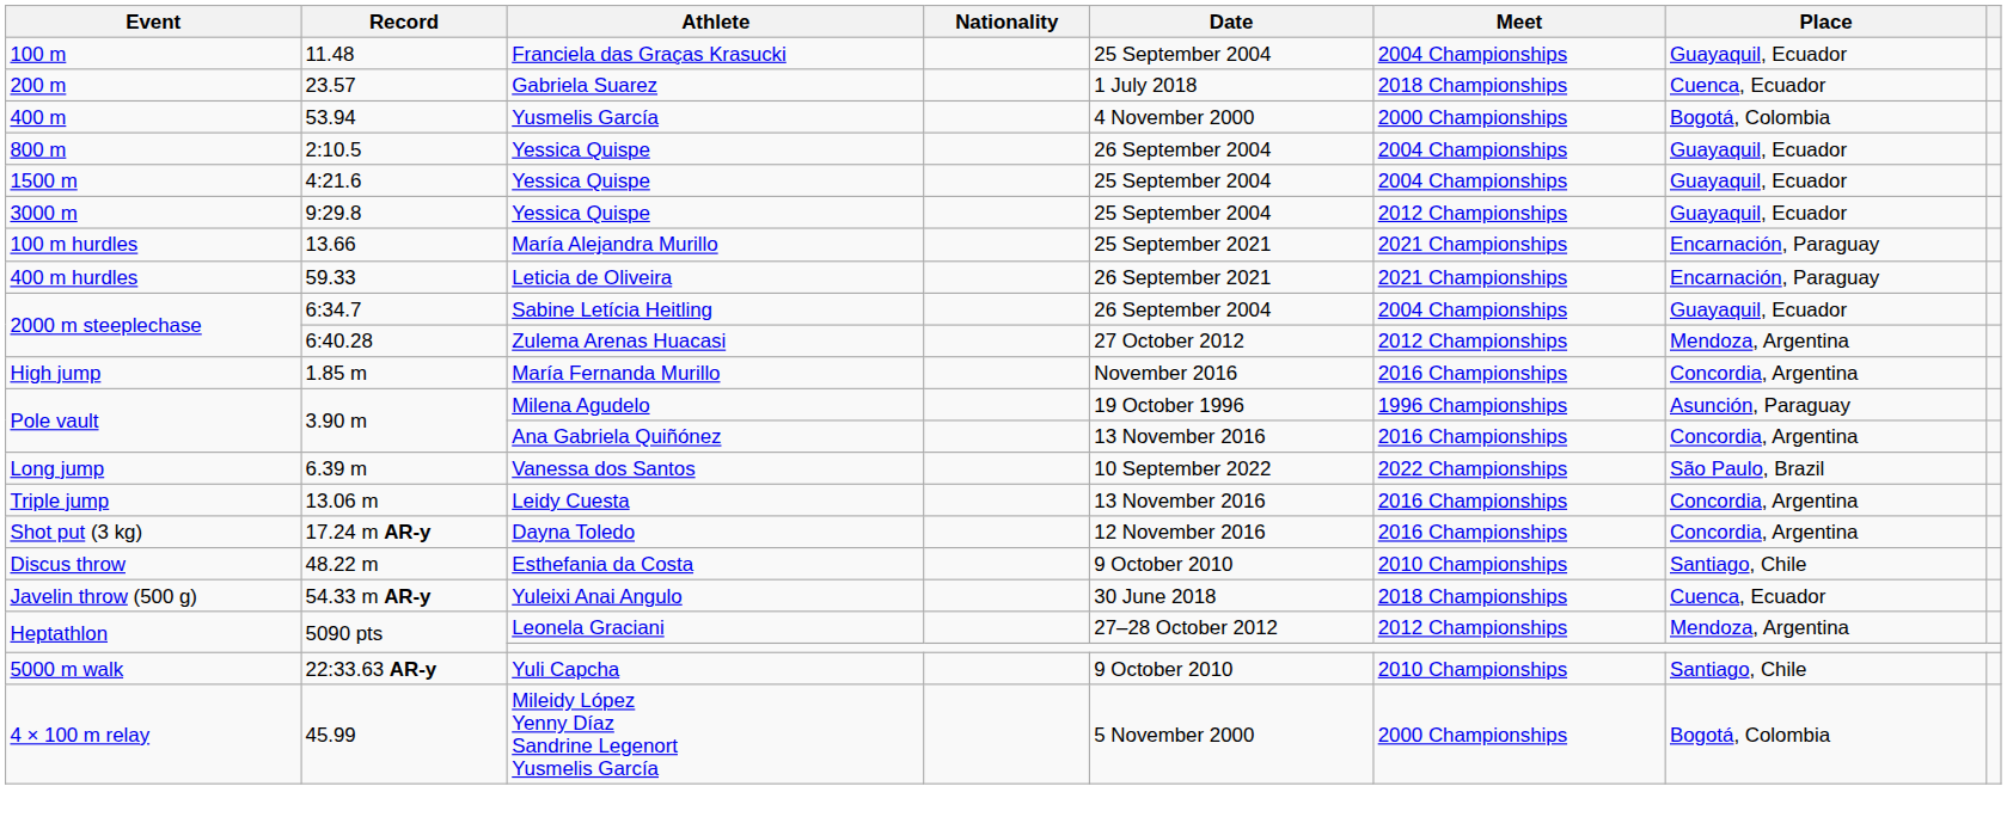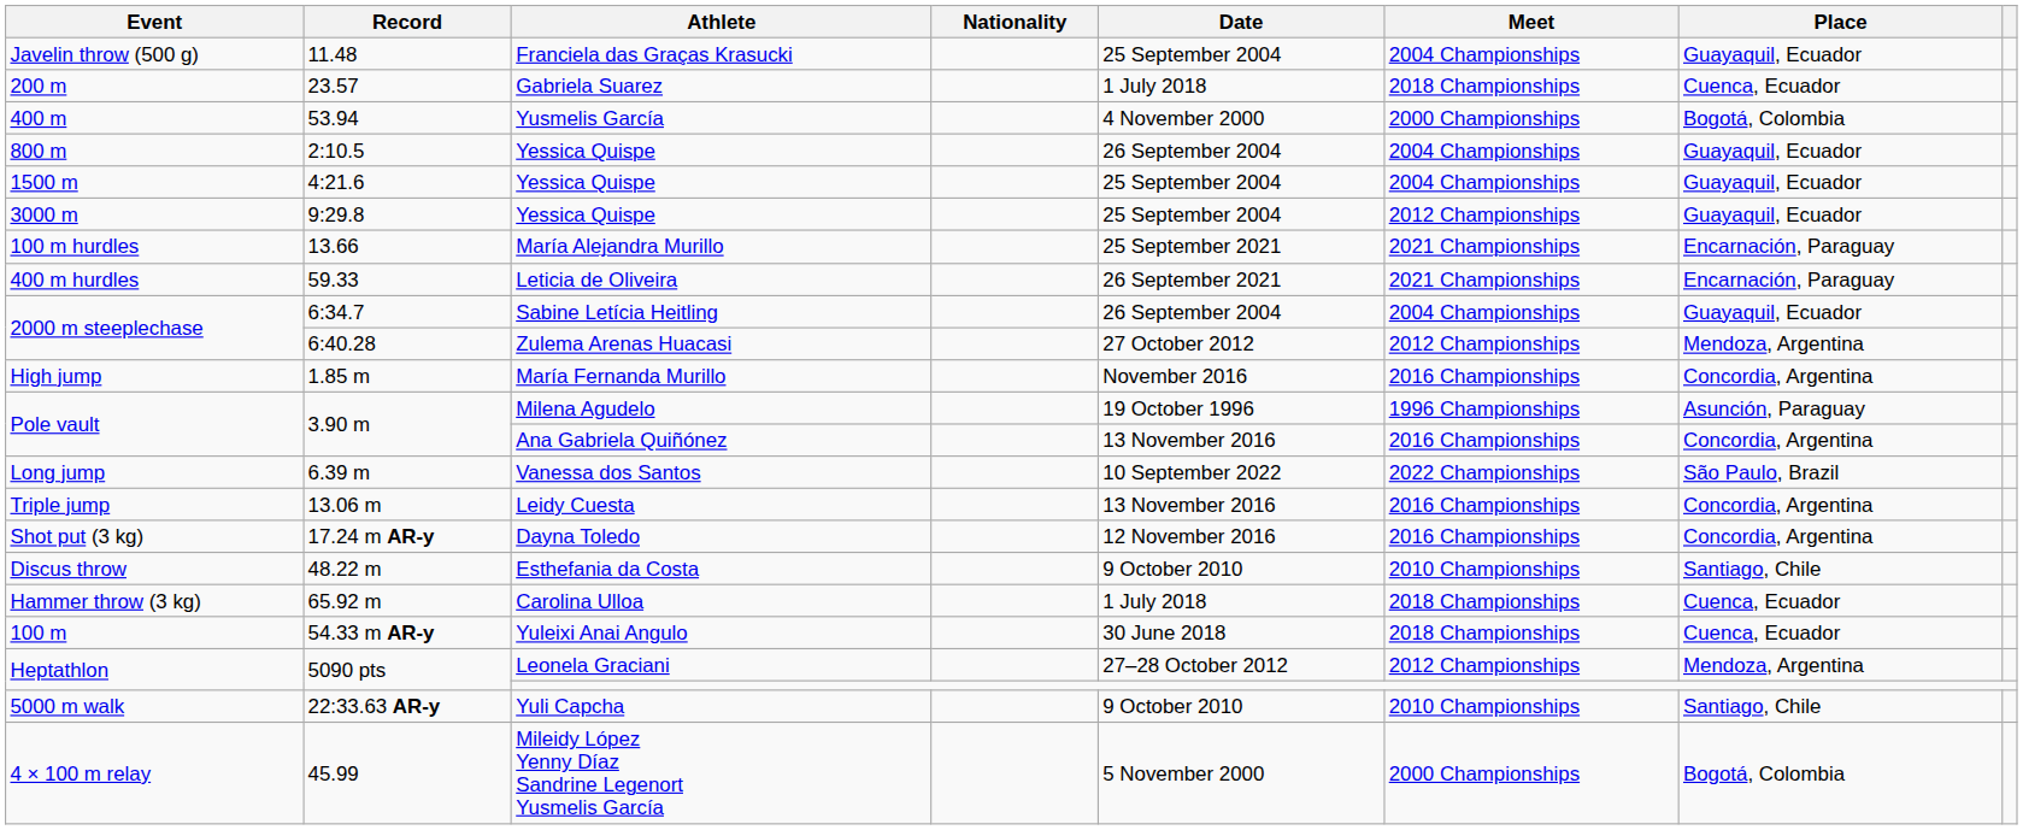Franciela das Graças Krasucki | Event: 100 m -> Javelin throw (500 g)
+ row: Hammer throw (3 kg) | 65.92 m | Carolina Ulloa | 1 July 2018 | 2018 Championships | Cuenca, Ecuador
Yuleixi Anai Angulo | Event: Javelin throw (500 g) -> 100 m
